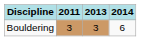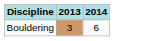- column: 2011 | 3
